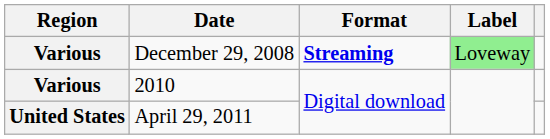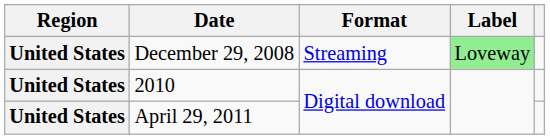December 29, 2008 | Region: Various -> United States
December 29, 2008 | Format: bold -> normal
2010 | Region: Various -> United States
